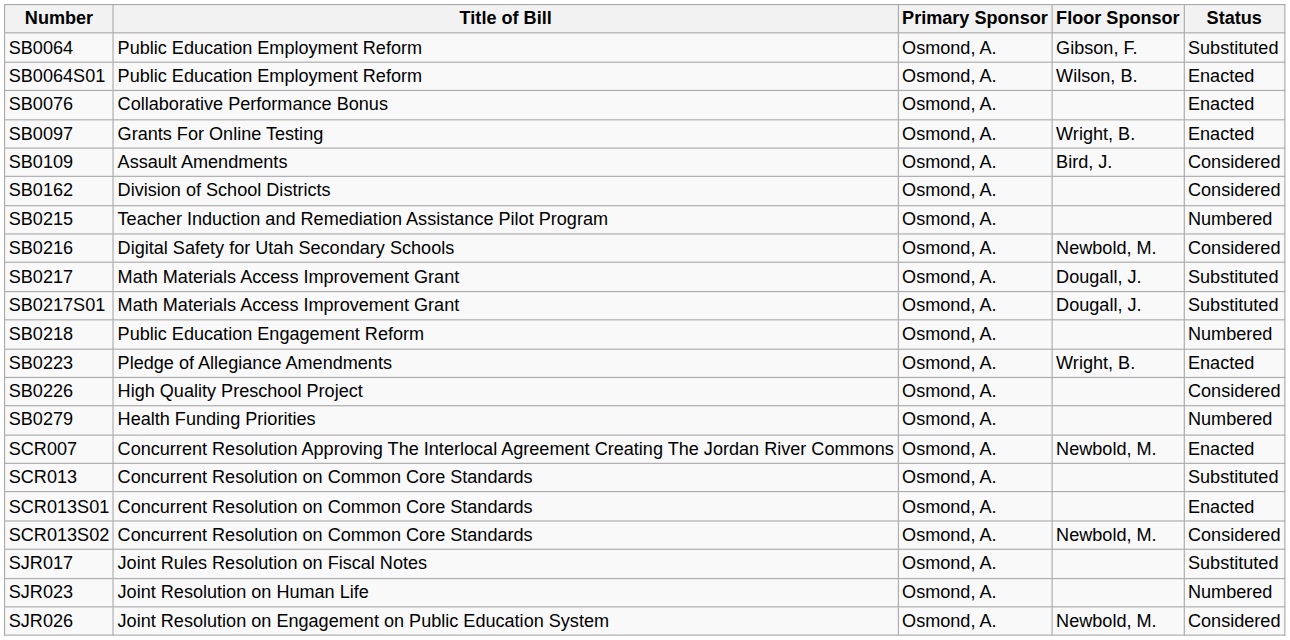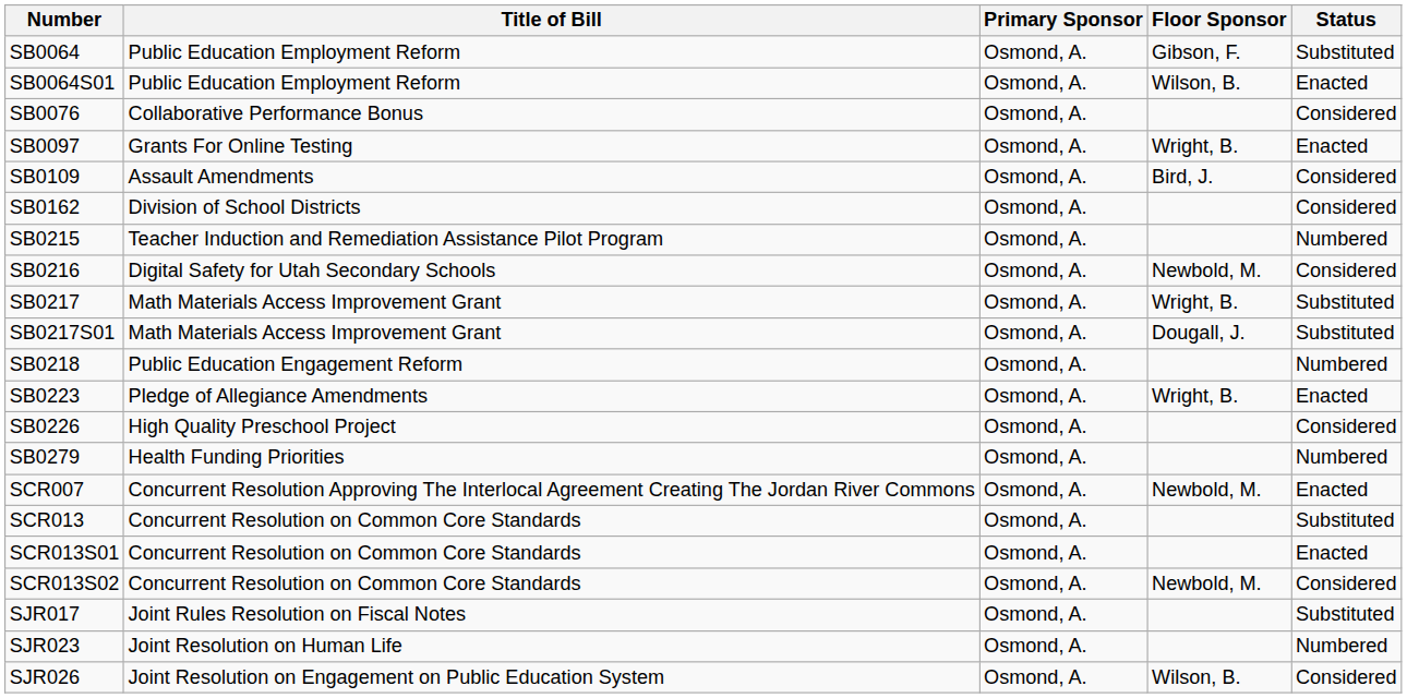SB0076 | Status: Enacted -> Considered
SB0217 | Floor Sponsor: Dougall, J. -> Wright, B.
SJR026 | Floor Sponsor: Newbold, M. -> Wilson, B.
